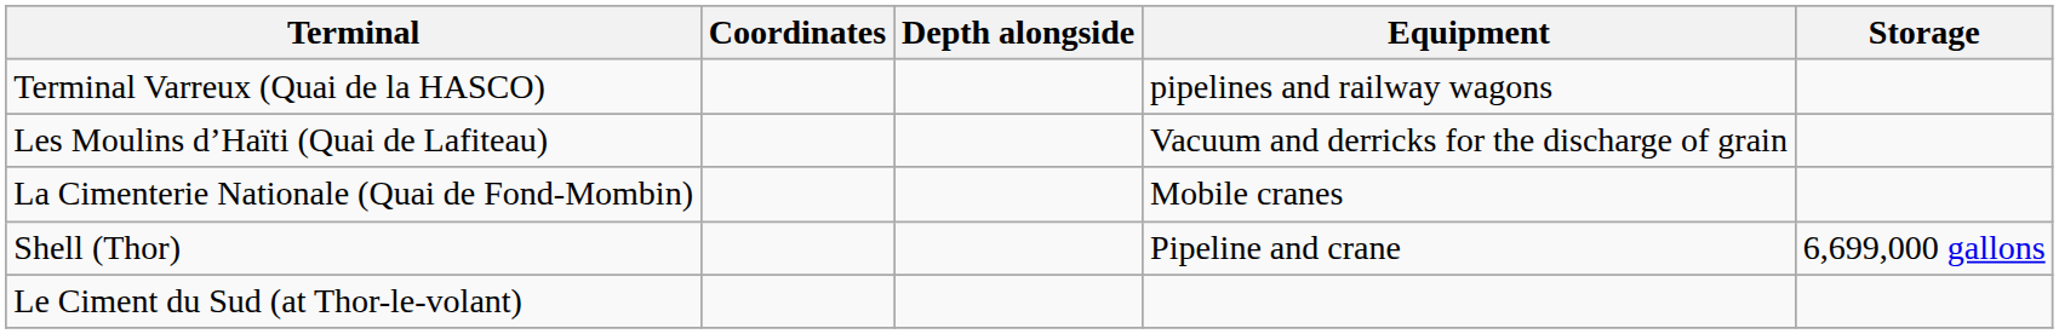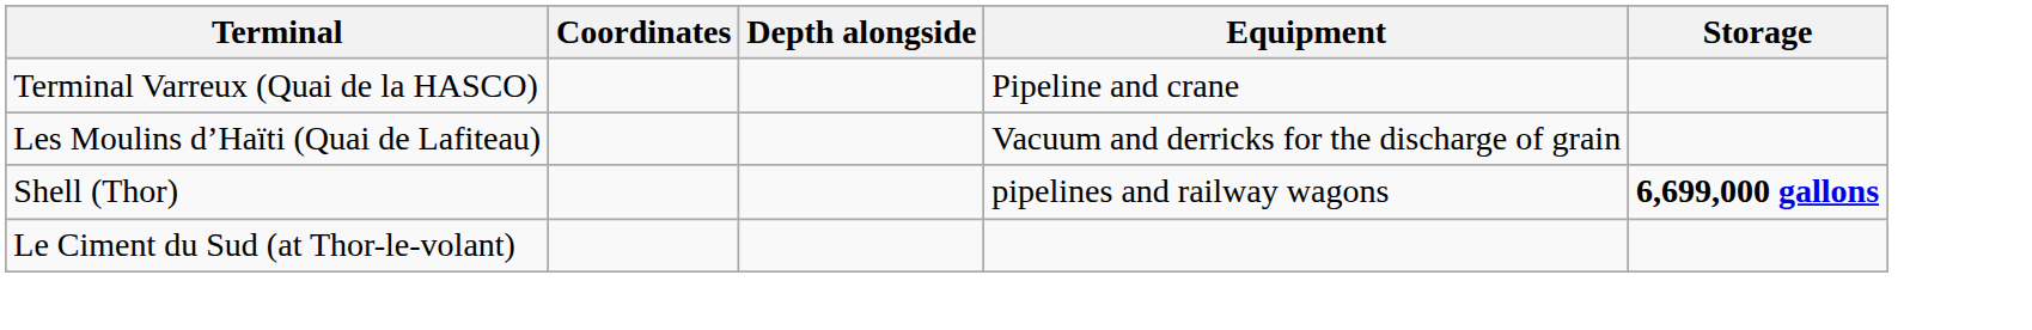Terminal Varreux (Quai de la HASCO) | Equipment: pipelines and railway wagons -> Pipeline and crane
- row: La Cimenterie Nationale (Quai de Fond-Mombin) | Mobile cranes
Shell (Thor) | Equipment: Pipeline and crane -> pipelines and railway wagons
Shell (Thor) | Storage: normal -> bold
